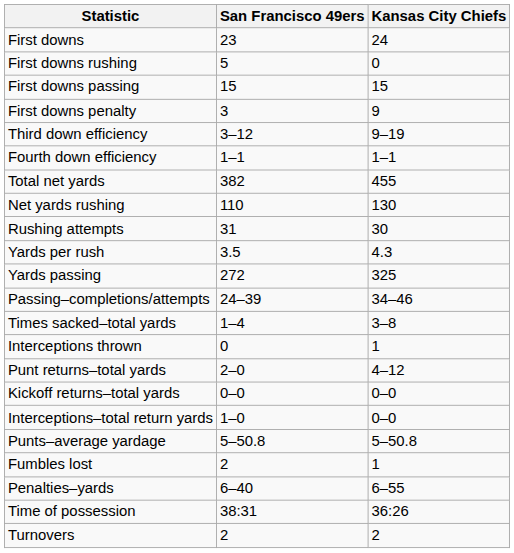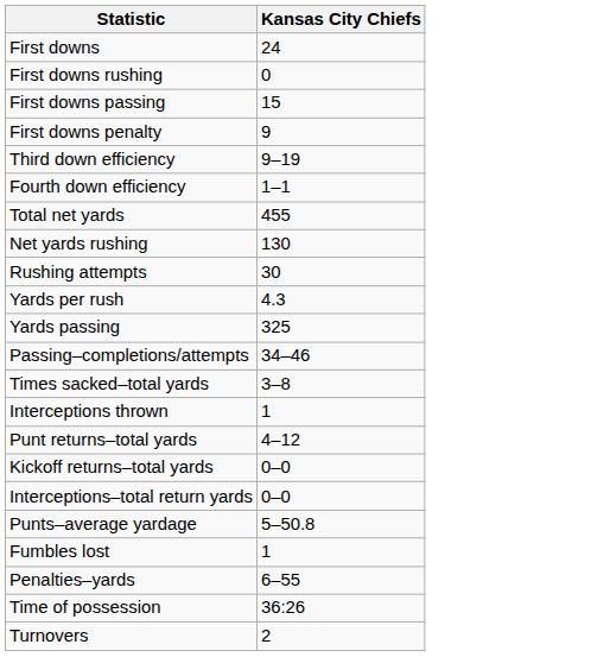- column: San Francisco 49ers | 23 | 5 | 15 | 3 | 3–12 | 1–1 | 382 | 110 | 31 | 3.5 | 272 | 24–39 | 1–4 | 0 | 2–0 | 0–0 | 1–0 | 5–50.8 | 2 | 6–40 | 38:31 | 2
